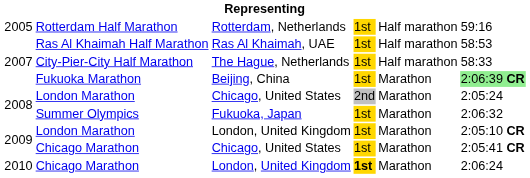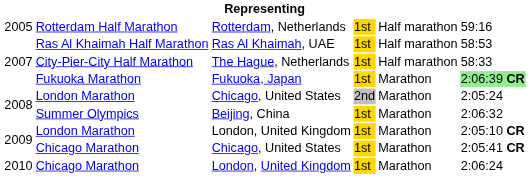Fukuoka Marathon | column 3: Beijing, China -> Fukuoka, Japan
Summer Olympics | column 3: Fukuoka, Japan -> Beijing, China
2010 / Chicago Marathon | column 4: bold -> normal
